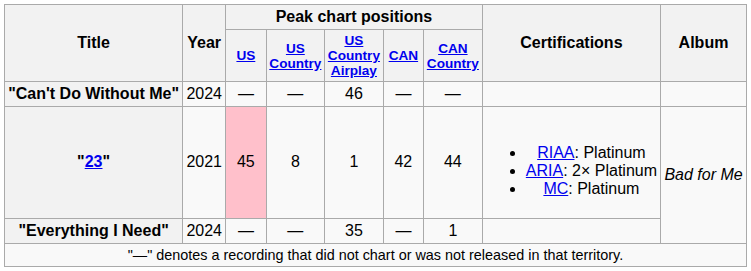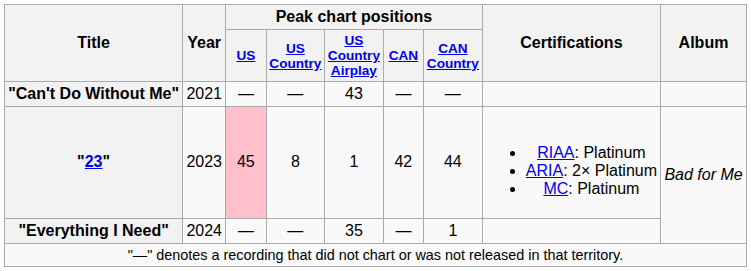"Can't Do Without Me" | Year: 2024 -> 2021
"Can't Do Without Me" | Peak chart positions / US Country Airplay: 46 -> 43
"23" | Year: 2021 -> 2023
